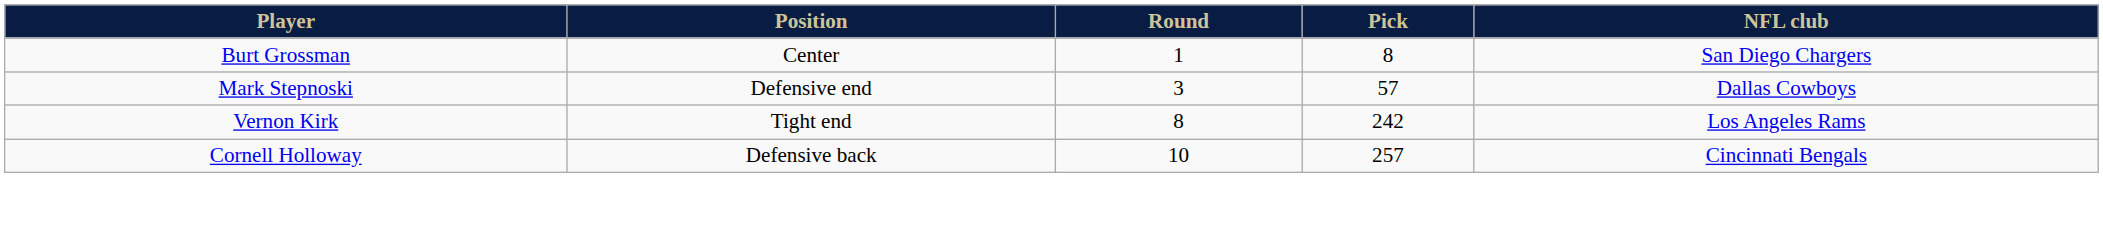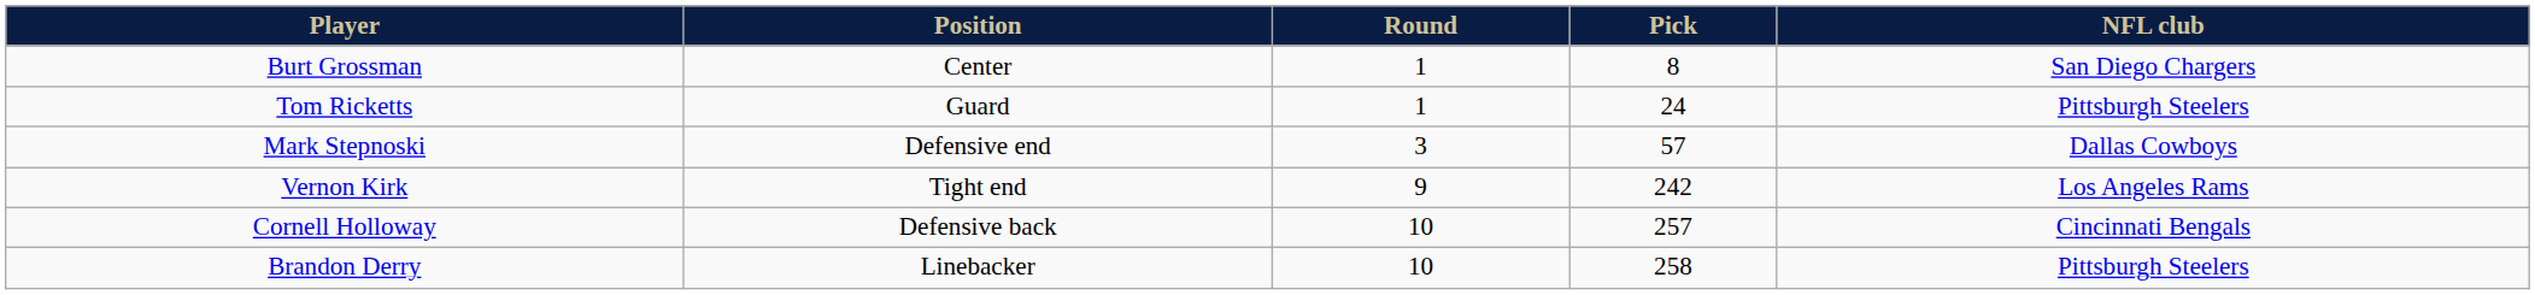+ row: Tom Ricketts | Guard | 1 | 24 | Pittsburgh Steelers
Vernon Kirk | Round: 8 -> 9
+ row: Brandon Derry | Linebacker | 10 | 258 | Pittsburgh Steelers
